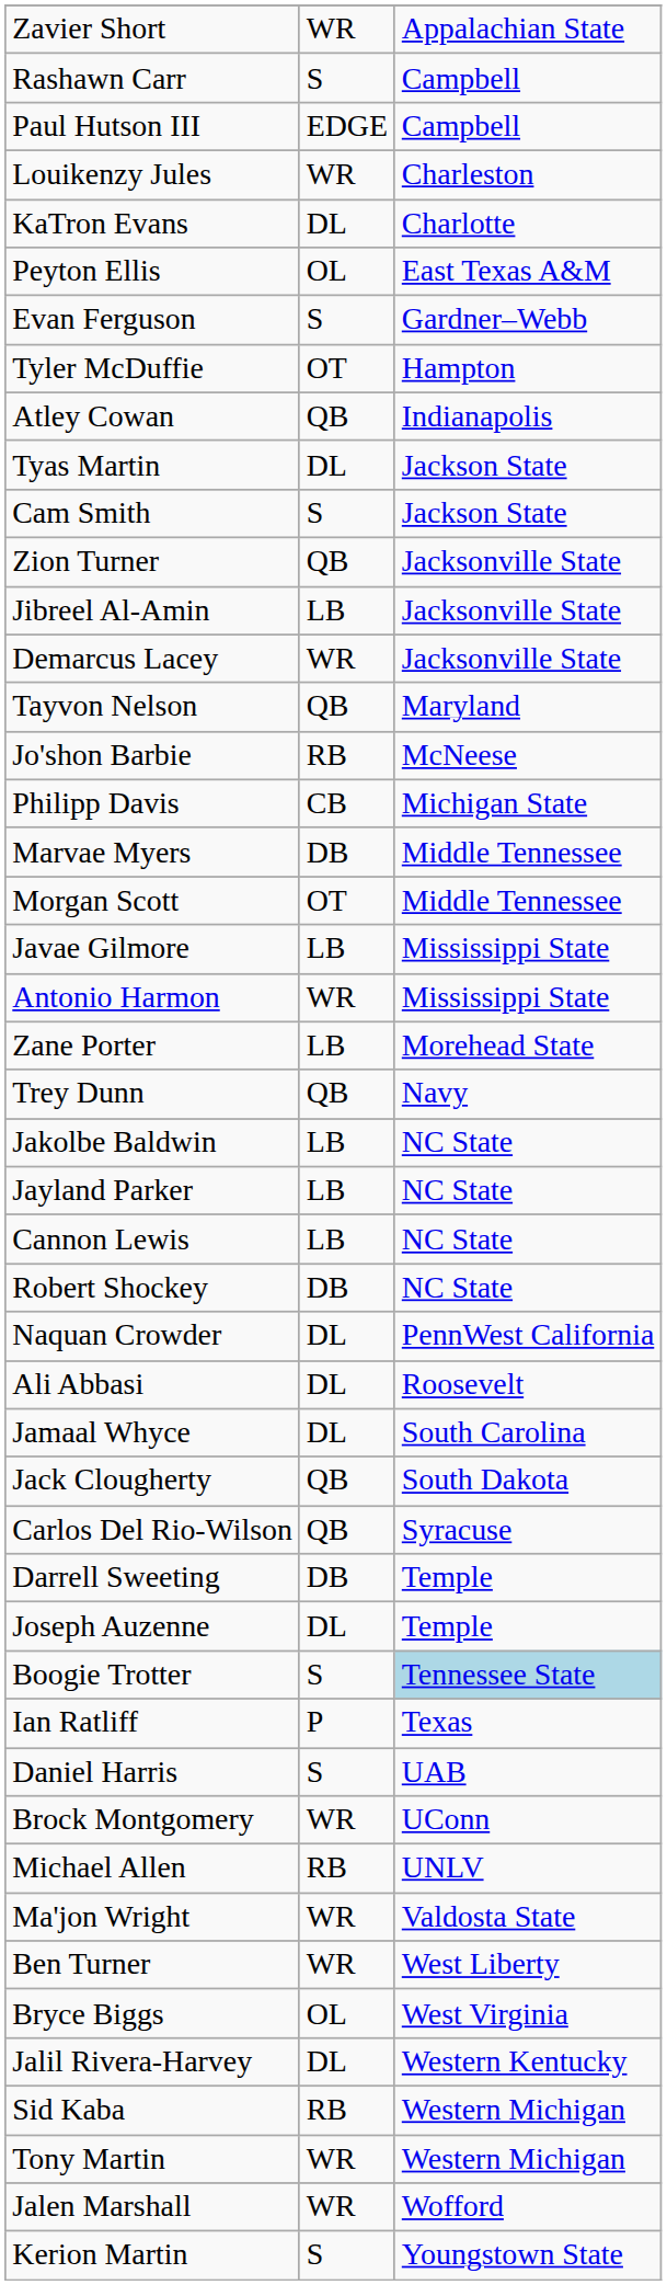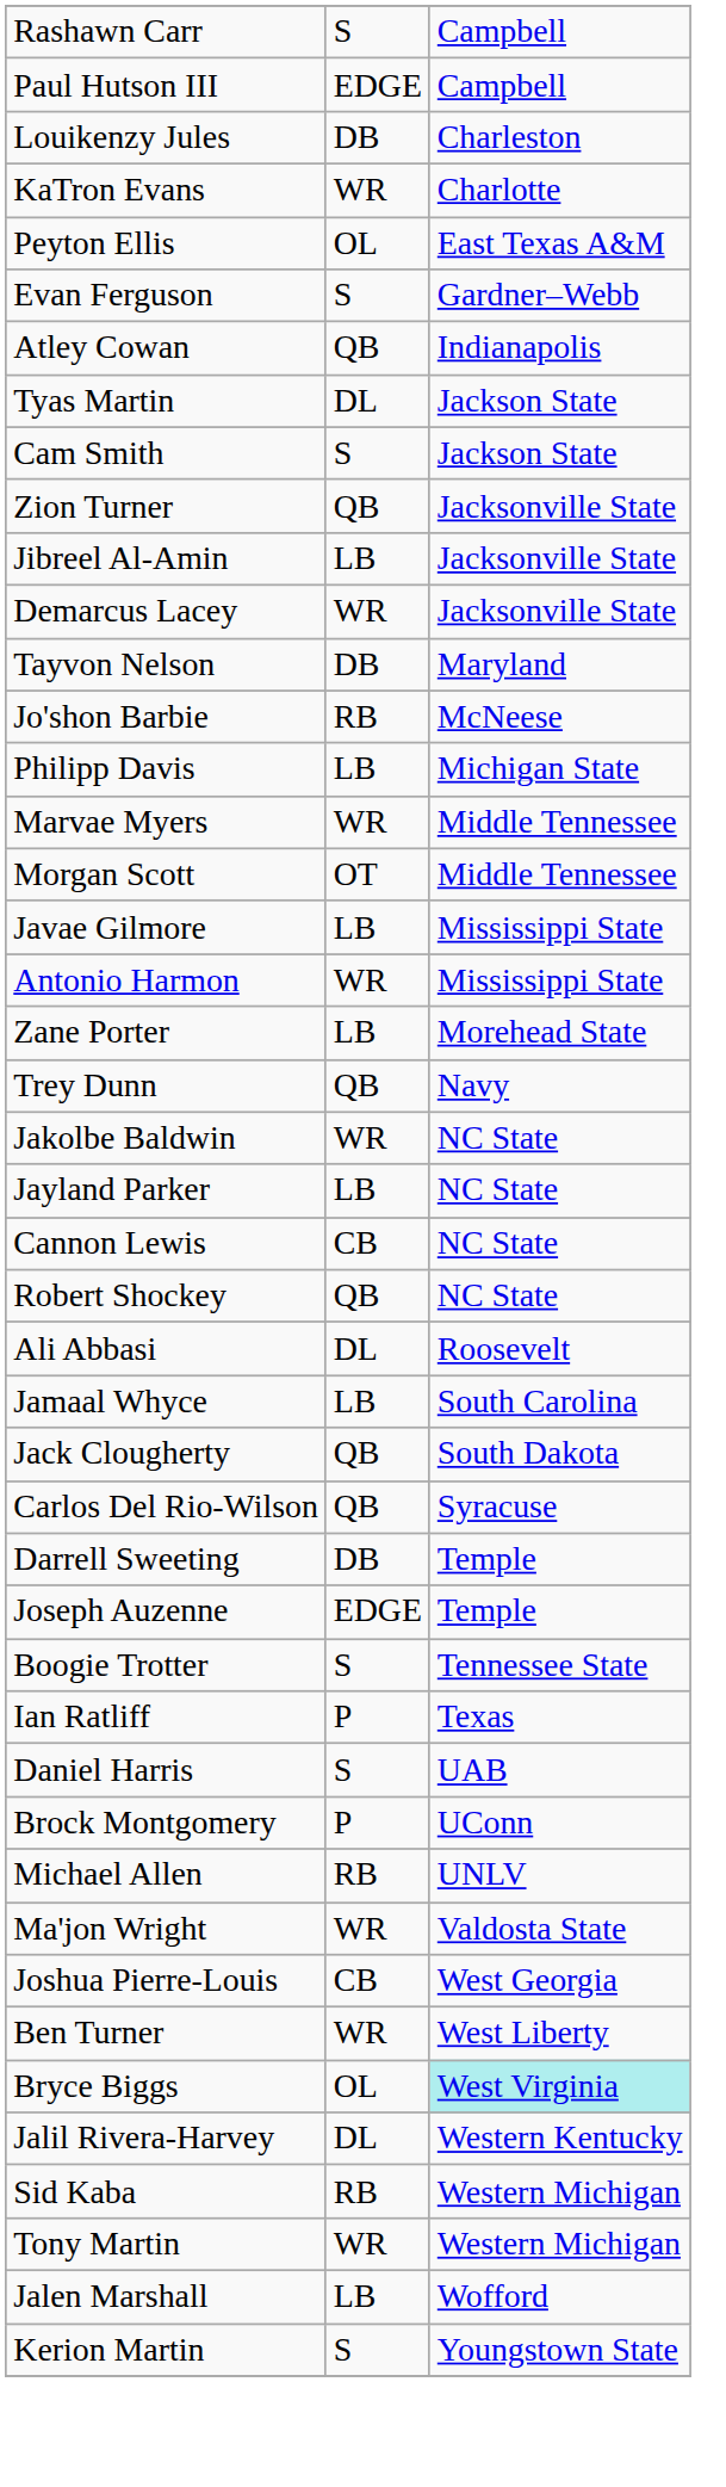- row: Zavier Short | WR | Appalachian State
Louikenzy Jules | column 2: WR -> DB
KaTron Evans | column 2: DL -> WR
- row: Tyler McDuffie | OT | Hampton
Tayvon Nelson | column 2: QB -> DB
Philipp Davis | column 2: CB -> LB
Marvae Myers | column 2: DB -> WR
Jakolbe Baldwin | column 2: LB -> WR
Cannon Lewis | column 2: LB -> CB
Robert Shockey | column 2: DB -> QB
- row: Naquan Crowder | DL | PennWest California
Jamaal Whyce | column 2: DL -> LB
Joseph Auzenne | column 2: DL -> EDGE
Boogie Trotter | column 3: lightblue background -> no background
Brock Montgomery | column 2: WR -> P
+ row: Joshua Pierre-Louis | CB | West Georgia
Bryce Biggs | column 3: no background -> paleturquoise background
Jalen Marshall | column 2: WR -> LB
